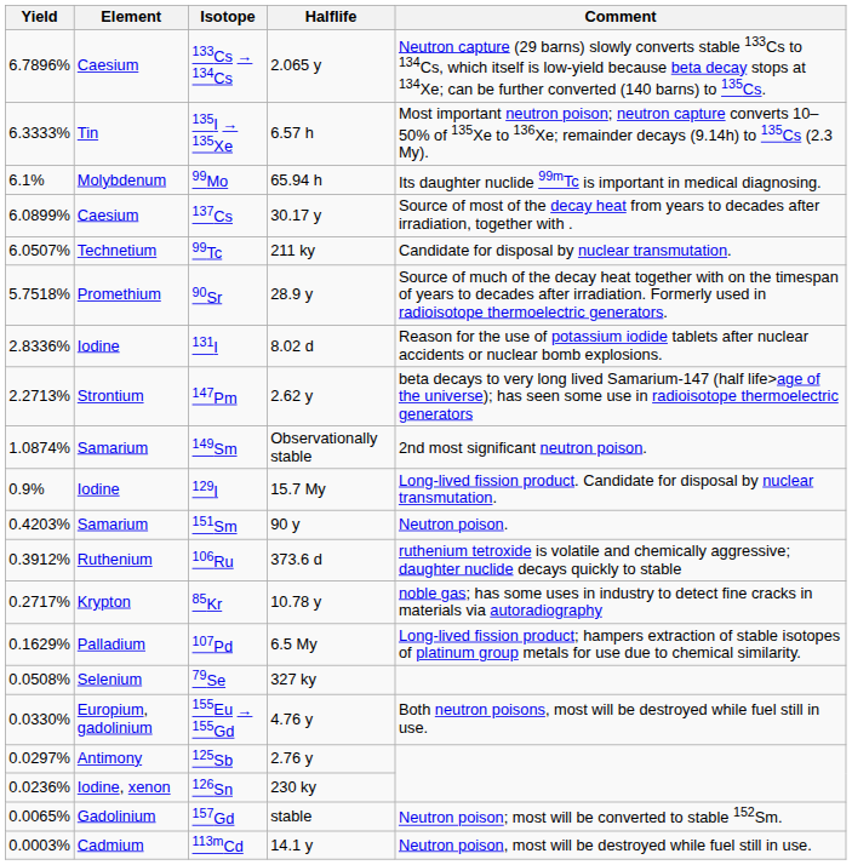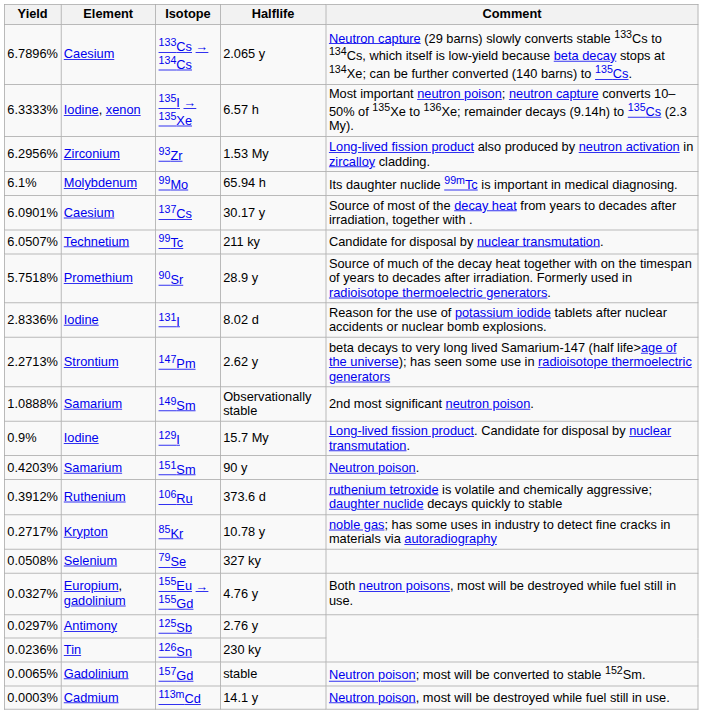135I → 135Xe | Element: Tin -> Iodine, xenon
+ row: 6.2956% | Zirconium | 93Zr | 1.53 My | Long-lived fission product also produced by neutron activation in zircalloy cladding.
137Cs | Yield: 6.0899% -> 6.0901%
149Sm | Yield: 1.0874% -> 1.0888%
- row: 0.1629% | Palladium | 107Pd | 6.5 My | Long-lived fission product; hampers extraction of stable isotopes of platinum group metals for use due to chemical similarity.
155Eu → 155Gd | Yield: 0.0330% -> 0.0327%
126Sn | Element: Iodine, xenon -> Tin
